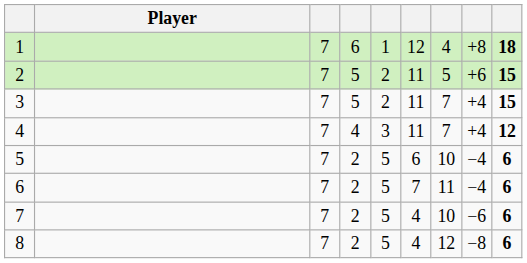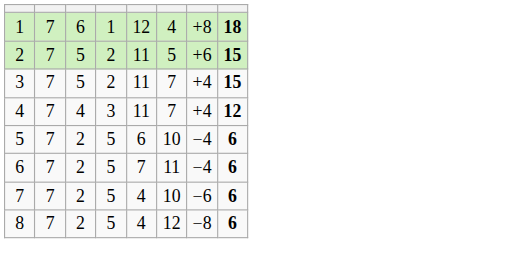- column: Player
